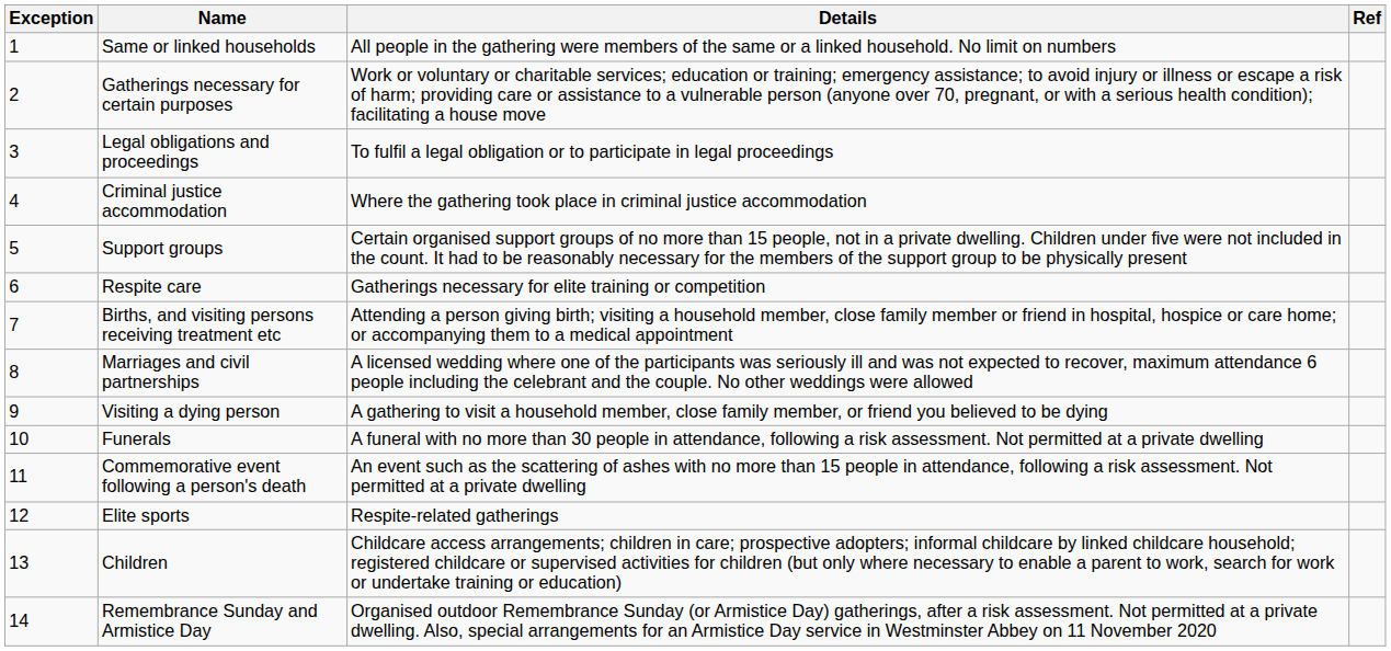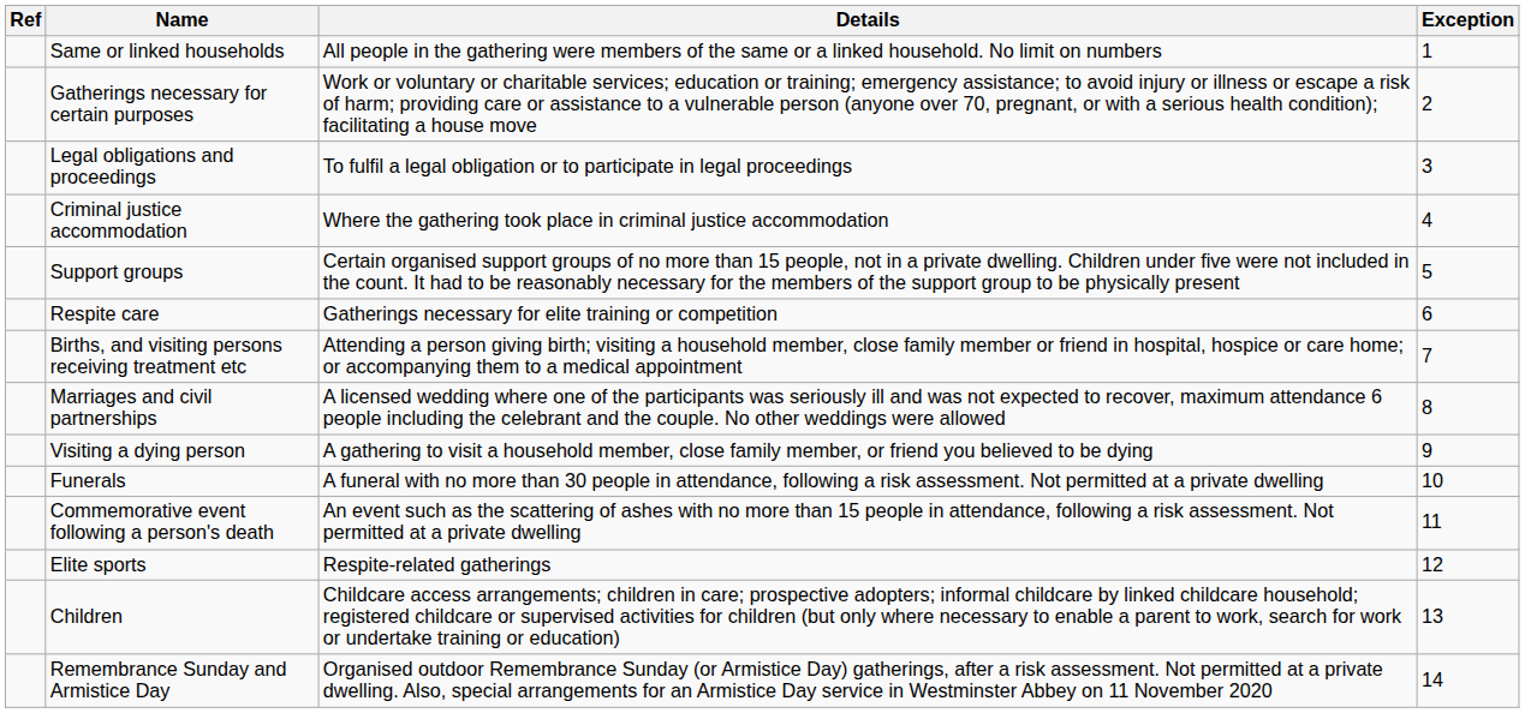columns swapped: Exception <-> Ref
